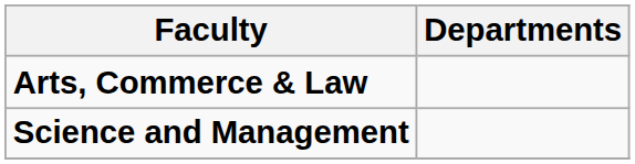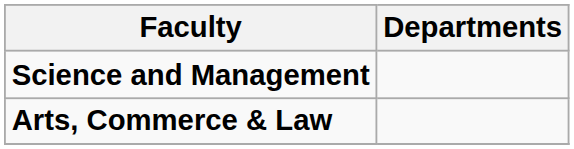rows swapped: Science and Management <-> Arts, Commerce & Law
